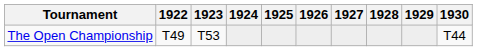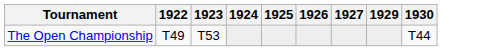- column: 1928
